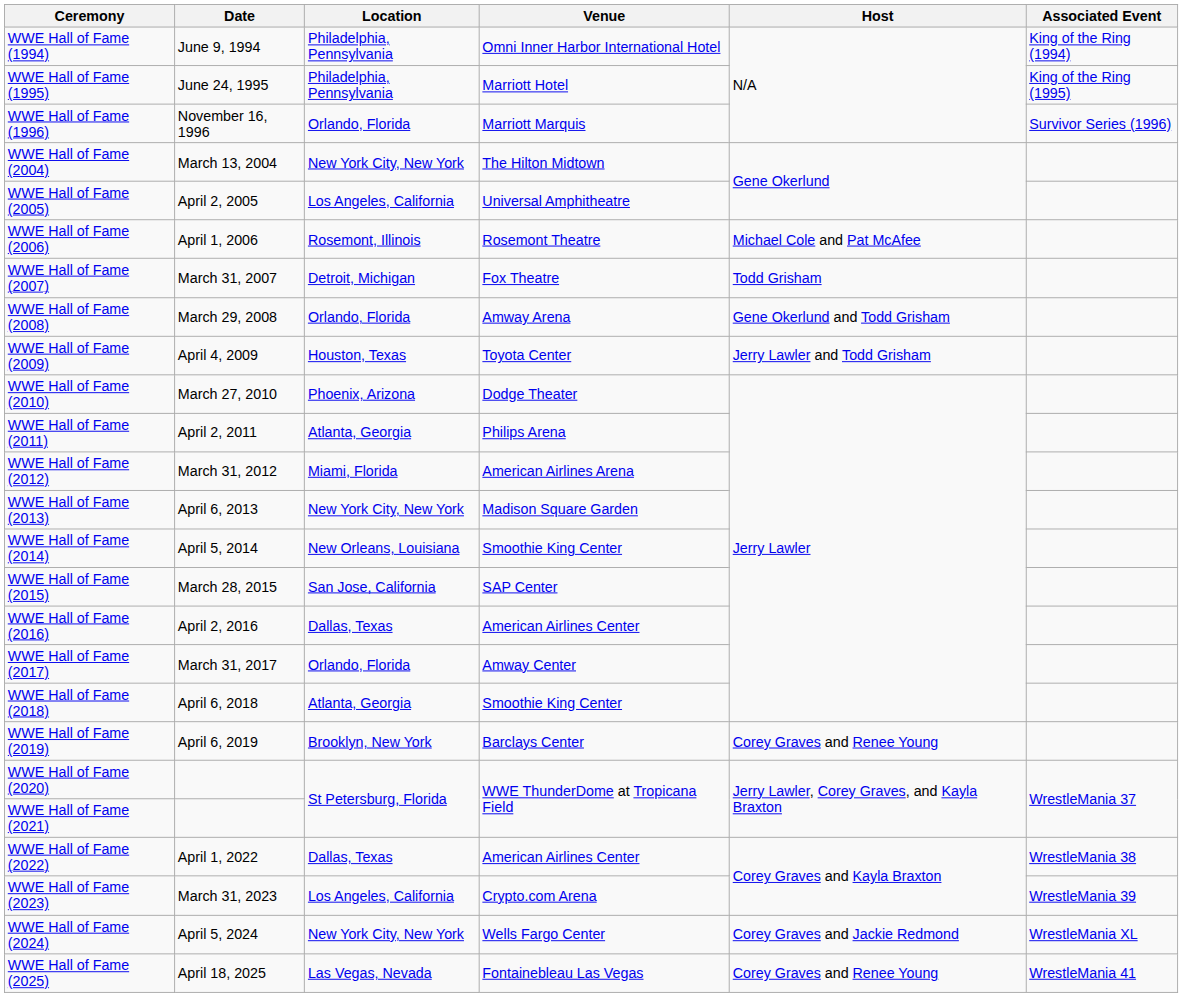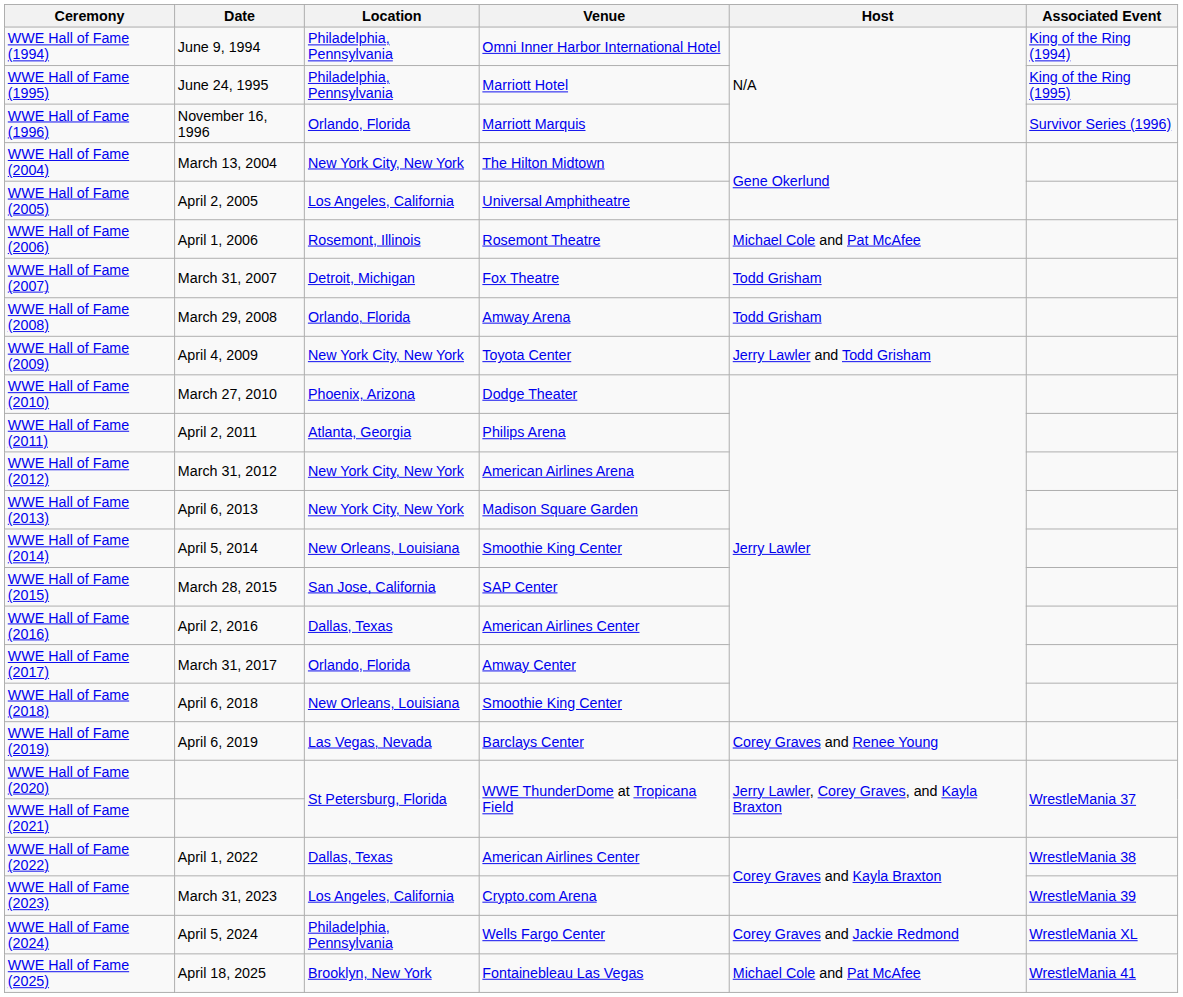WWE Hall of Fame (2008) | Host: Gene Okerlund and Todd Grisham -> Todd Grisham
WWE Hall of Fame (2009) | Location: Houston, Texas -> New York City, New York
WWE Hall of Fame (2012) | Location: Miami, Florida -> New York City, New York
WWE Hall of Fame (2018) | Location: Atlanta, Georgia -> New Orleans, Louisiana
WWE Hall of Fame (2019) | Location: Brooklyn, New York -> Las Vegas, Nevada
WWE Hall of Fame (2024) | Location: New York City, New York -> Philadelphia, Pennsylvania
WWE Hall of Fame (2025) | Location: Las Vegas, Nevada -> Brooklyn, New York
WWE Hall of Fame (2025) | Host: Corey Graves and Renee Young -> Michael Cole and Pat McAfee
